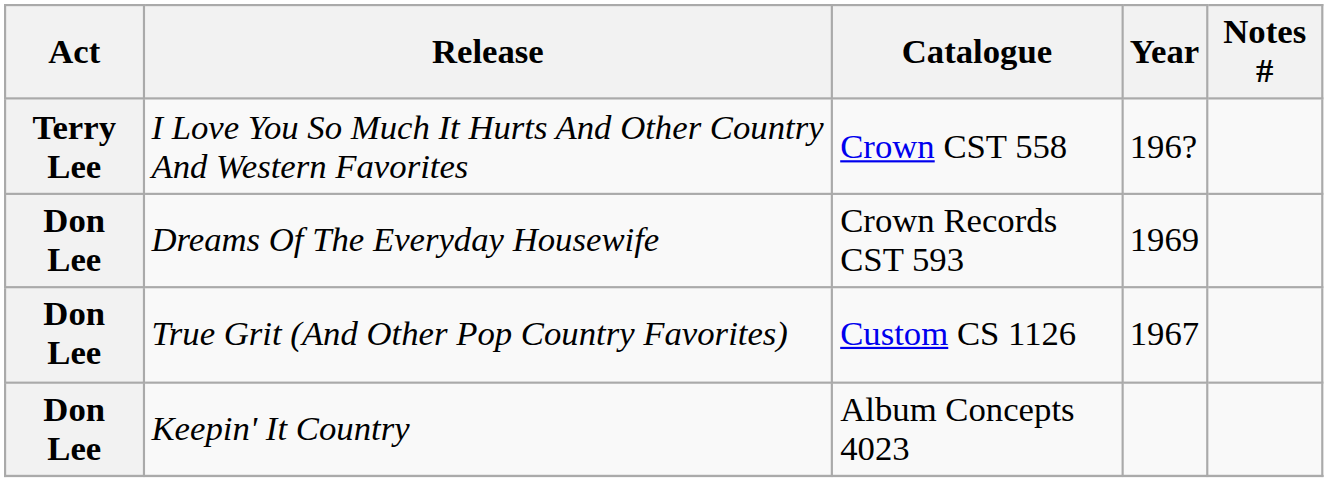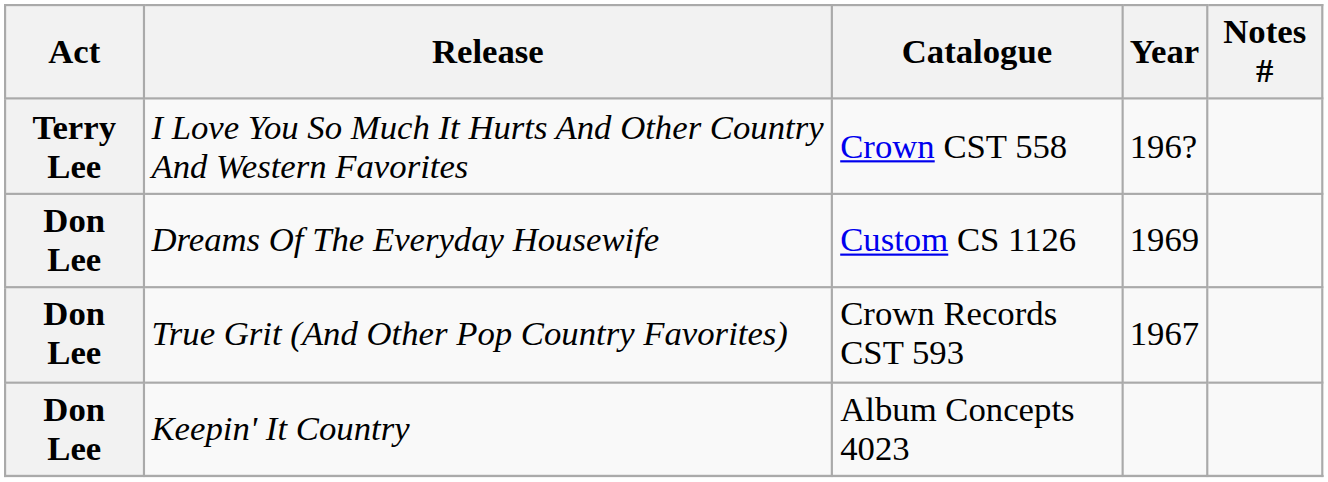Dreams Of The Everyday Housewife | Catalogue: Crown Records CST 593 -> Custom CS 1126
True Grit (And Other Pop Country Favorites) | Catalogue: Custom CS 1126 -> Crown Records CST 593
